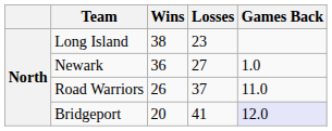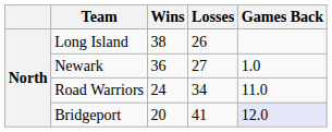Long Island | Losses: 23 -> 26
Road Warriors | Wins: 26 -> 24
Road Warriors | Losses: 37 -> 34
